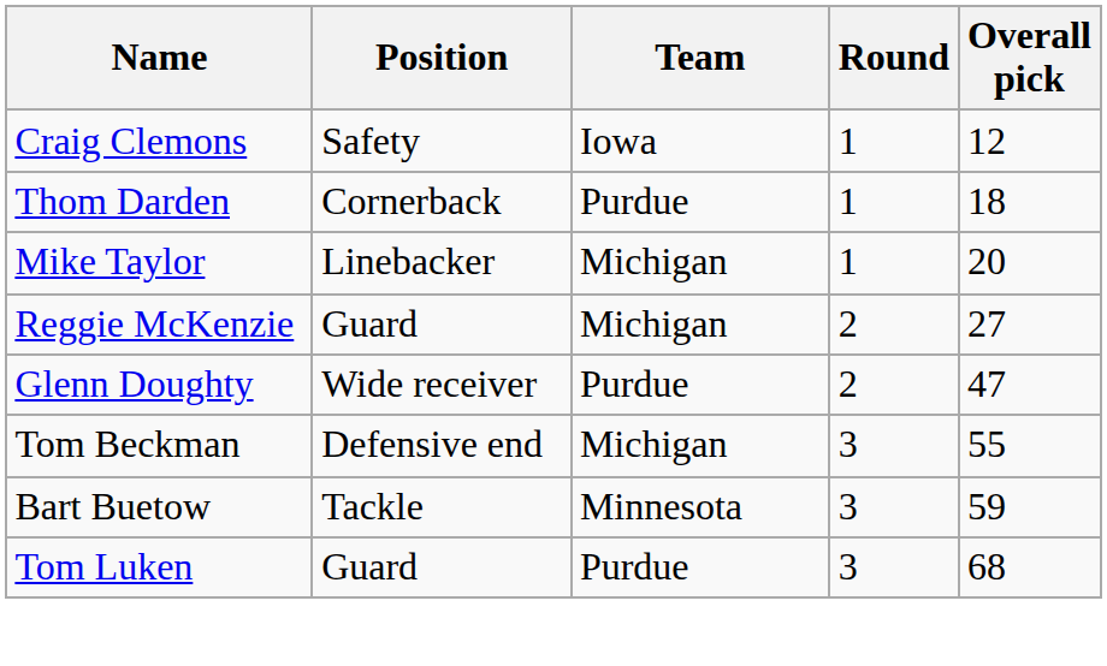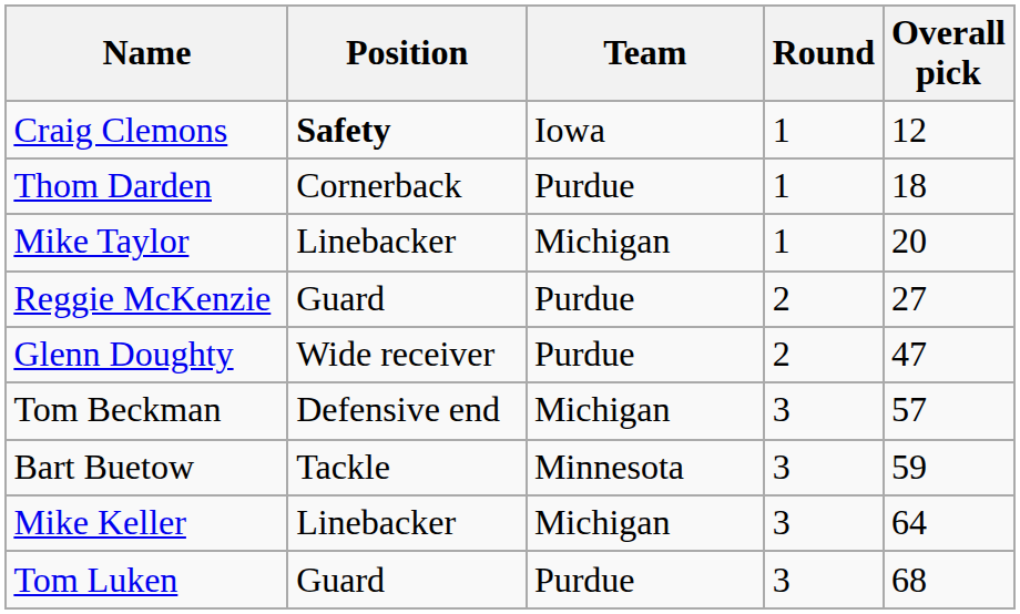Craig Clemons | Position: normal -> bold
Reggie McKenzie | Team: Michigan -> Purdue
Tom Beckman | Overall pick: 55 -> 57
+ row: Mike Keller | Linebacker | Michigan | 3 | 64
